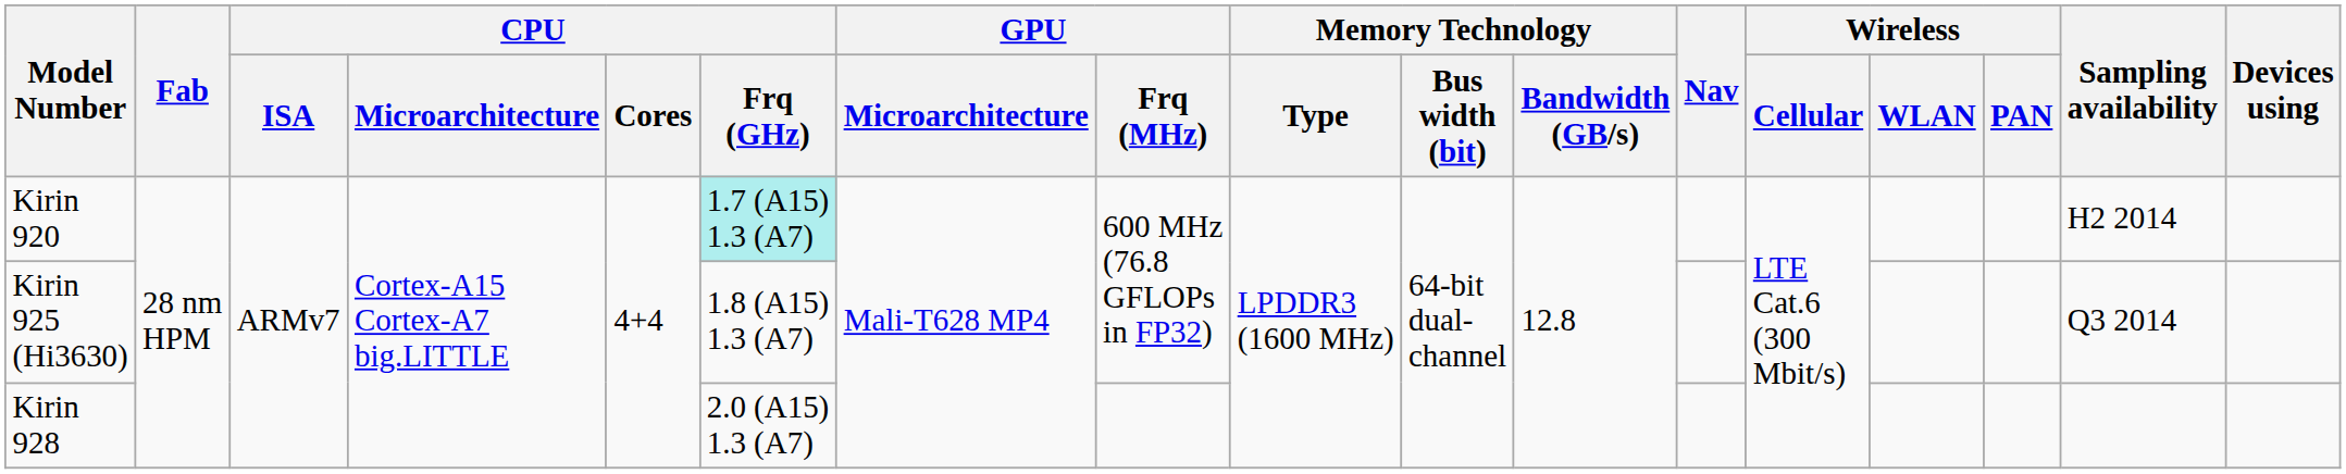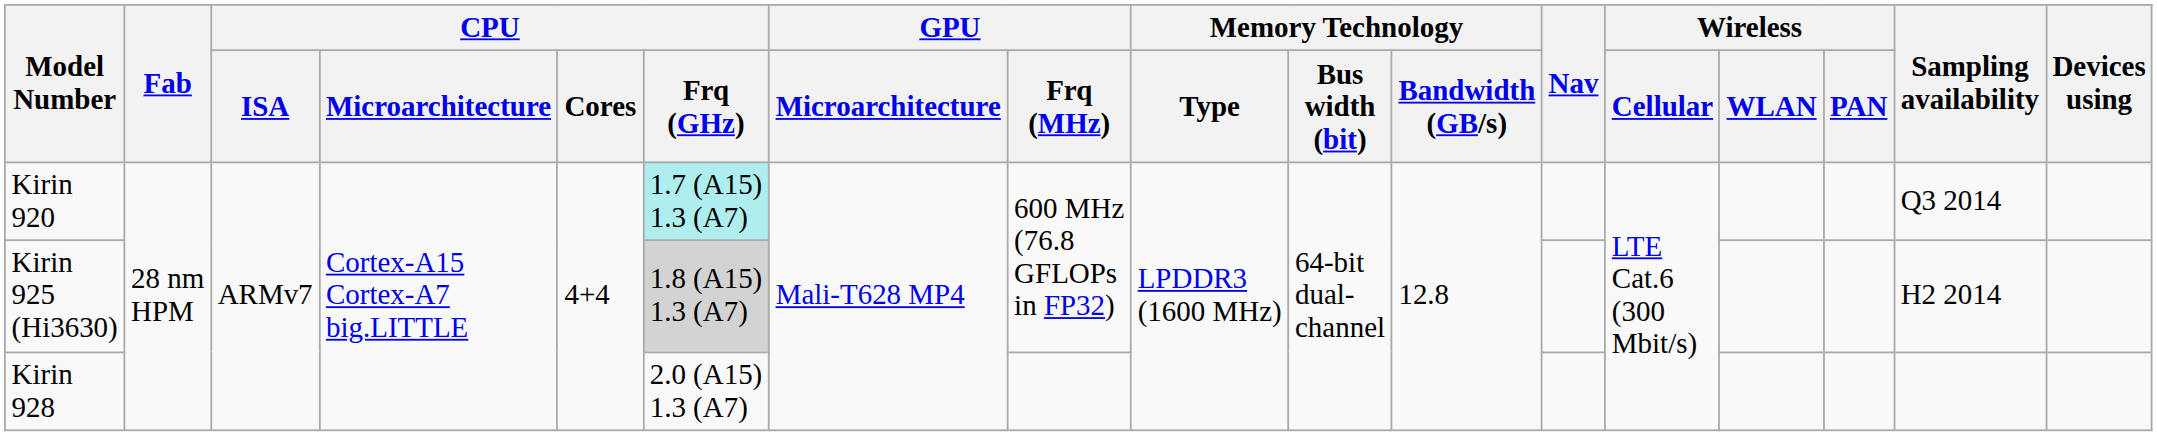Kirin 920 | Sampling availability: H2 2014 -> Q3 2014
Kirin 925 (Hi3630) | CPU / Frq (GHz): no background -> lightgrey background
Kirin 925 (Hi3630) | Sampling availability: Q3 2014 -> H2 2014
